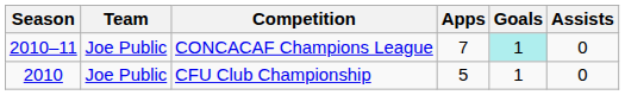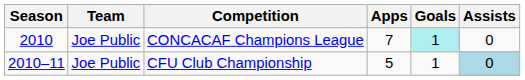CONCACAF Champions League | Season: 2010–11 -> 2010
CFU Club Championship | Season: 2010 -> 2010–11
CFU Club Championship | Assists: no background -> lightblue background
